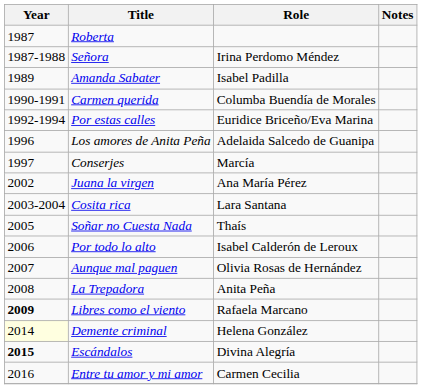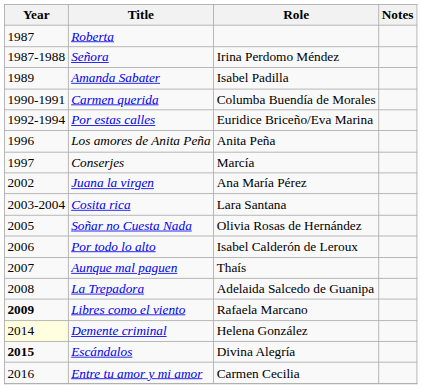Los amores de Anita Peña | Role: Adelaida Salcedo de Guanipa -> Anita Peña
Soñar no Cuesta Nada | Role: Thaís -> Olivia Rosas de Hernández
Aunque mal paguen | Role: Olivia Rosas de Hernández -> Thaís
La Trepadora | Role: Anita Peña -> Adelaida Salcedo de Guanipa
